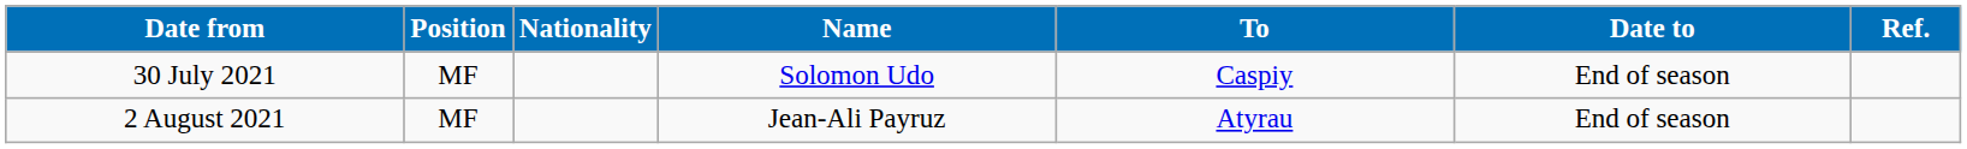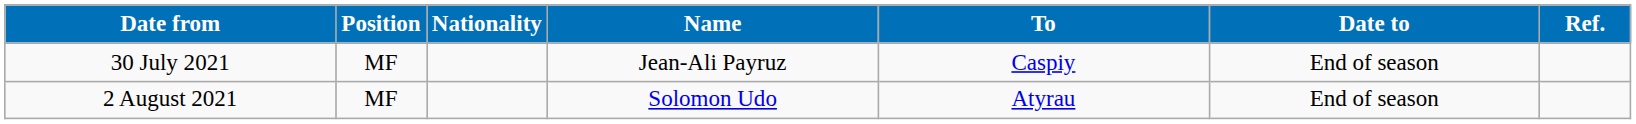30 July 2021 | Name: Solomon Udo -> Jean-Ali Payruz
2 August 2021 | Name: Jean-Ali Payruz -> Solomon Udo
